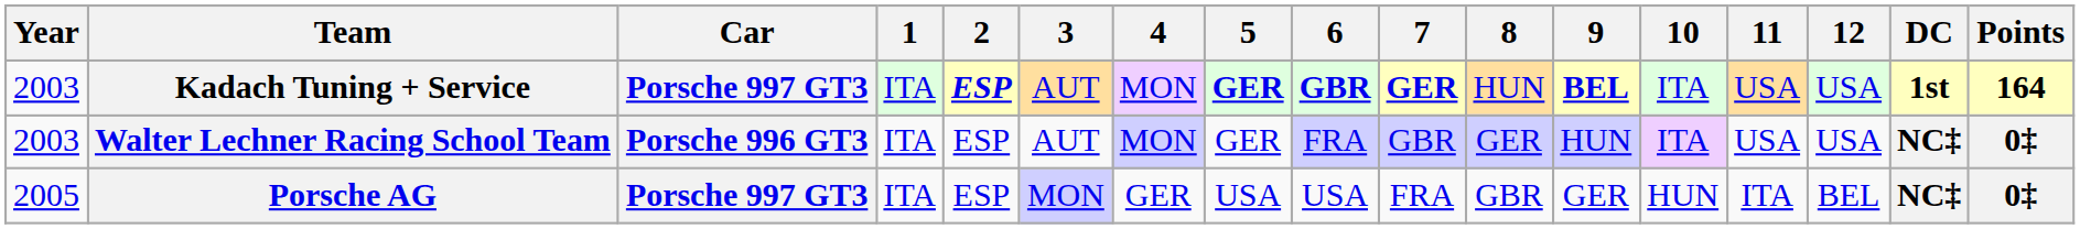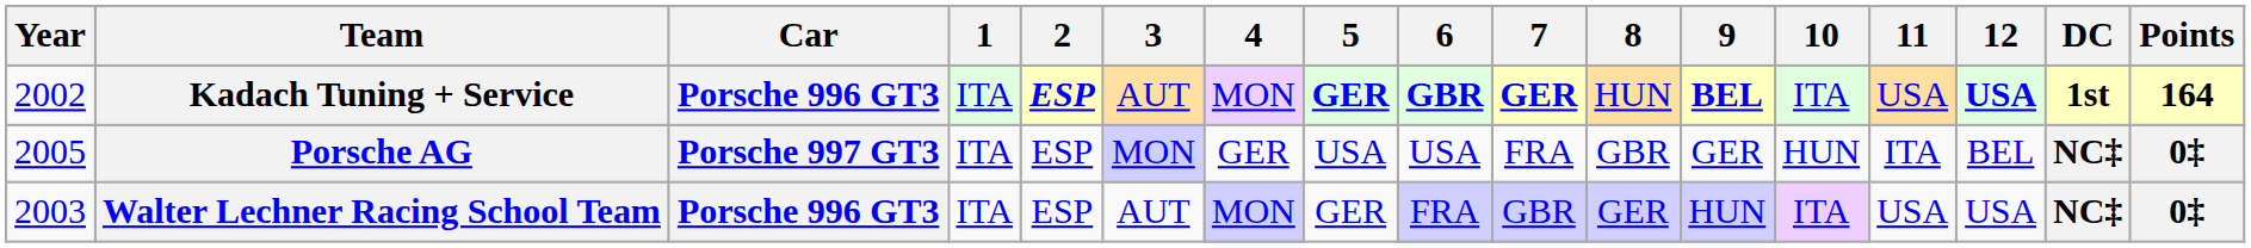Kadach Tuning + Service | Year: 2003 -> 2002
Kadach Tuning + Service | Car: Porsche 997 GT3 -> Porsche 996 GT3
Kadach Tuning + Service | 12: normal -> bold
rows swapped: Walter Lechner Racing School Team <-> Porsche AG
